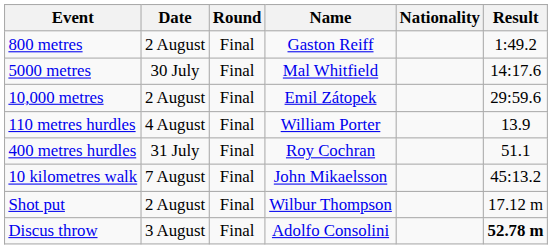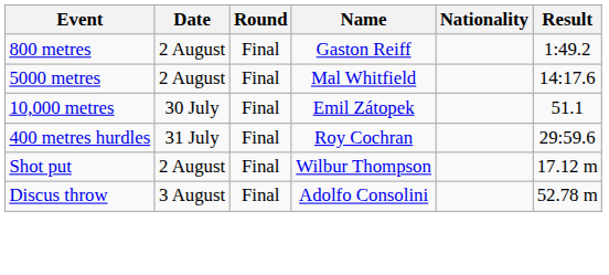5000 metres | Date: 30 July -> 2 August
10,000 metres | Date: 2 August -> 30 July
10,000 metres | Result: 29:59.6 -> 51.1
- row: 110 metres hurdles | 4 August | Final | William Porter | 13.9
400 metres hurdles | Result: 51.1 -> 29:59.6
- row: 10 kilometres walk | 7 August | Final | John Mikaelsson | 45:13.2
Discus throw | Result: bold -> normal
